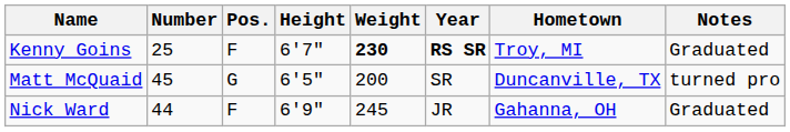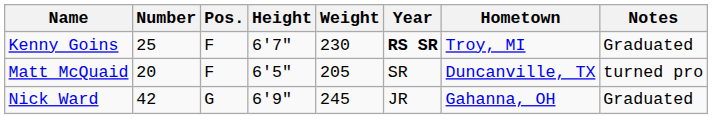Kenny Goins | Weight: bold -> normal
Matt McQuaid | Number: 45 -> 20
Matt McQuaid | Pos.: G -> F
Matt McQuaid | Weight: 200 -> 205
Nick Ward | Number: 44 -> 42
Nick Ward | Pos.: F -> G
